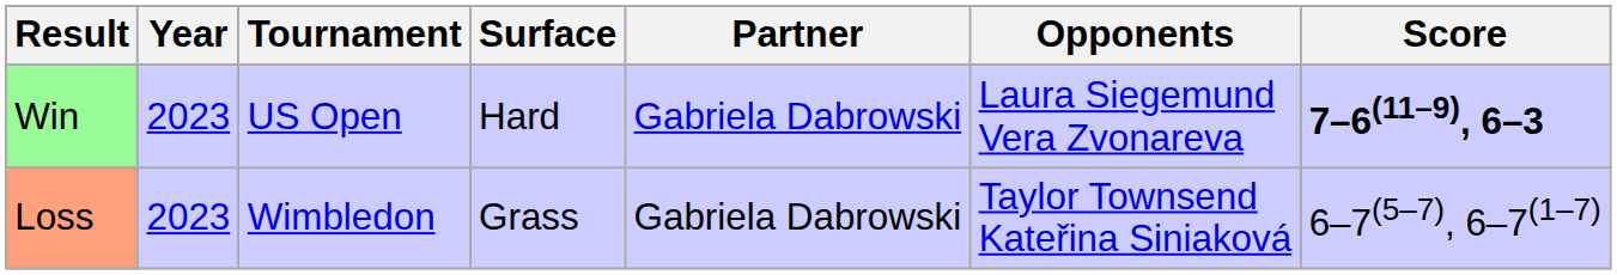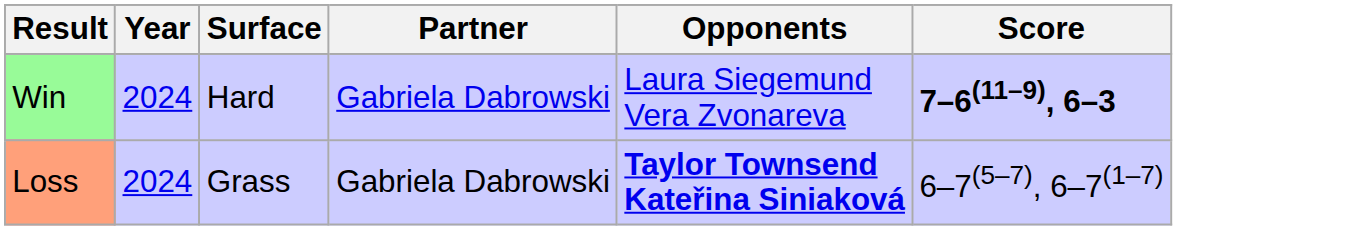- column: Tournament | US Open | Wimbledon
Win | Year: 2023 -> 2024
Loss | Year: 2023 -> 2024
Loss | Opponents: normal -> bold
